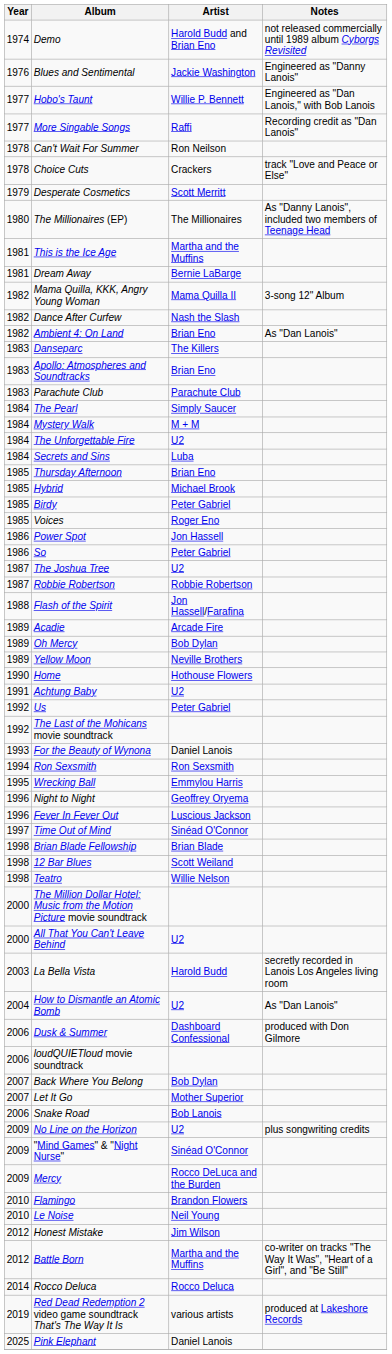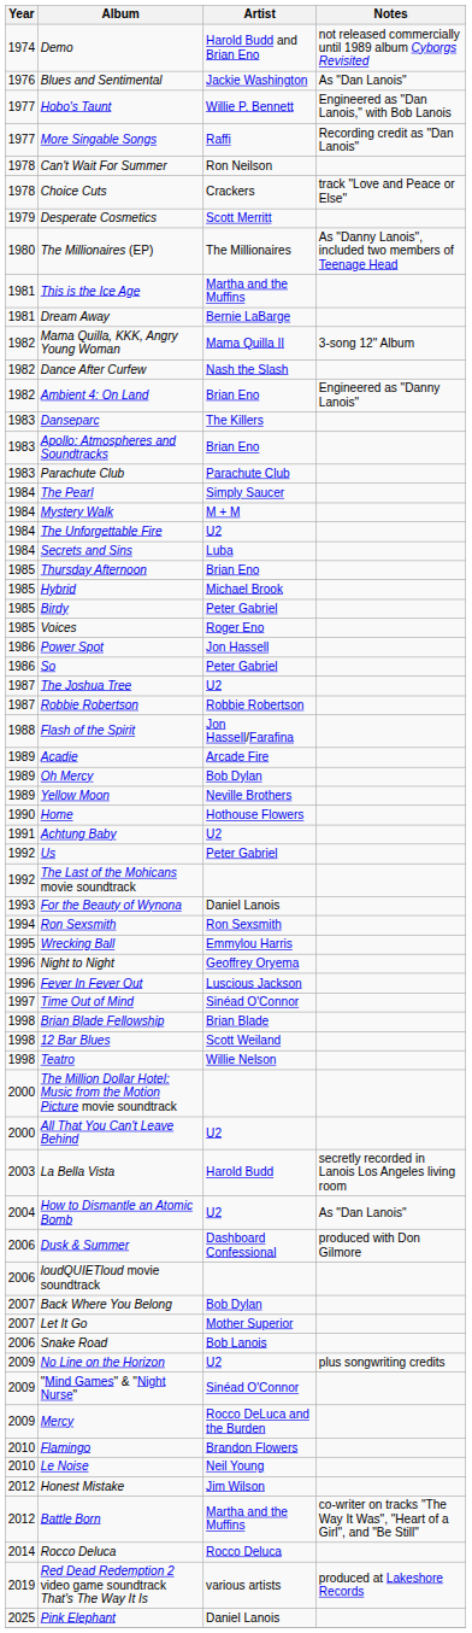Blues and Sentimental | Notes: Engineered as "Danny Lanois" -> As "Dan Lanois"
Ambient 4: On Land | Notes: As "Dan Lanois" -> Engineered as "Danny Lanois"
